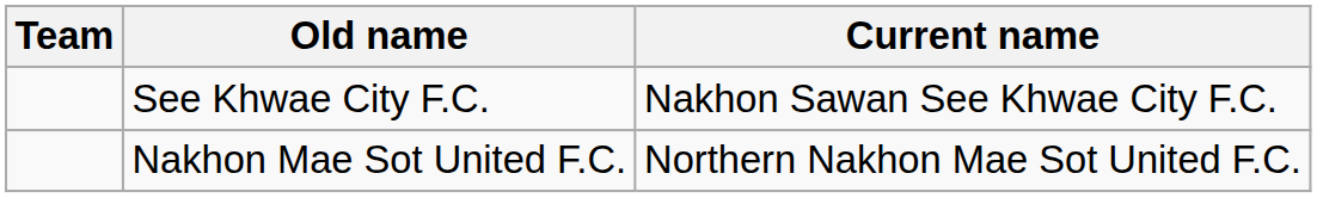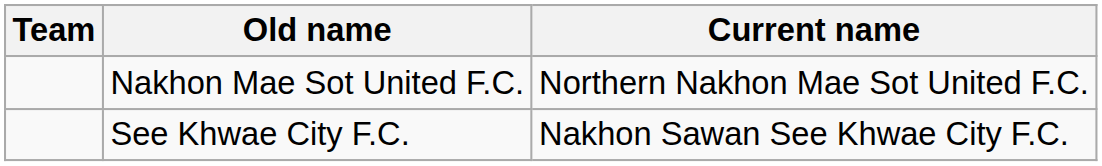rows swapped: See Khwae City F.C. <-> Nakhon Mae Sot United F.C.
